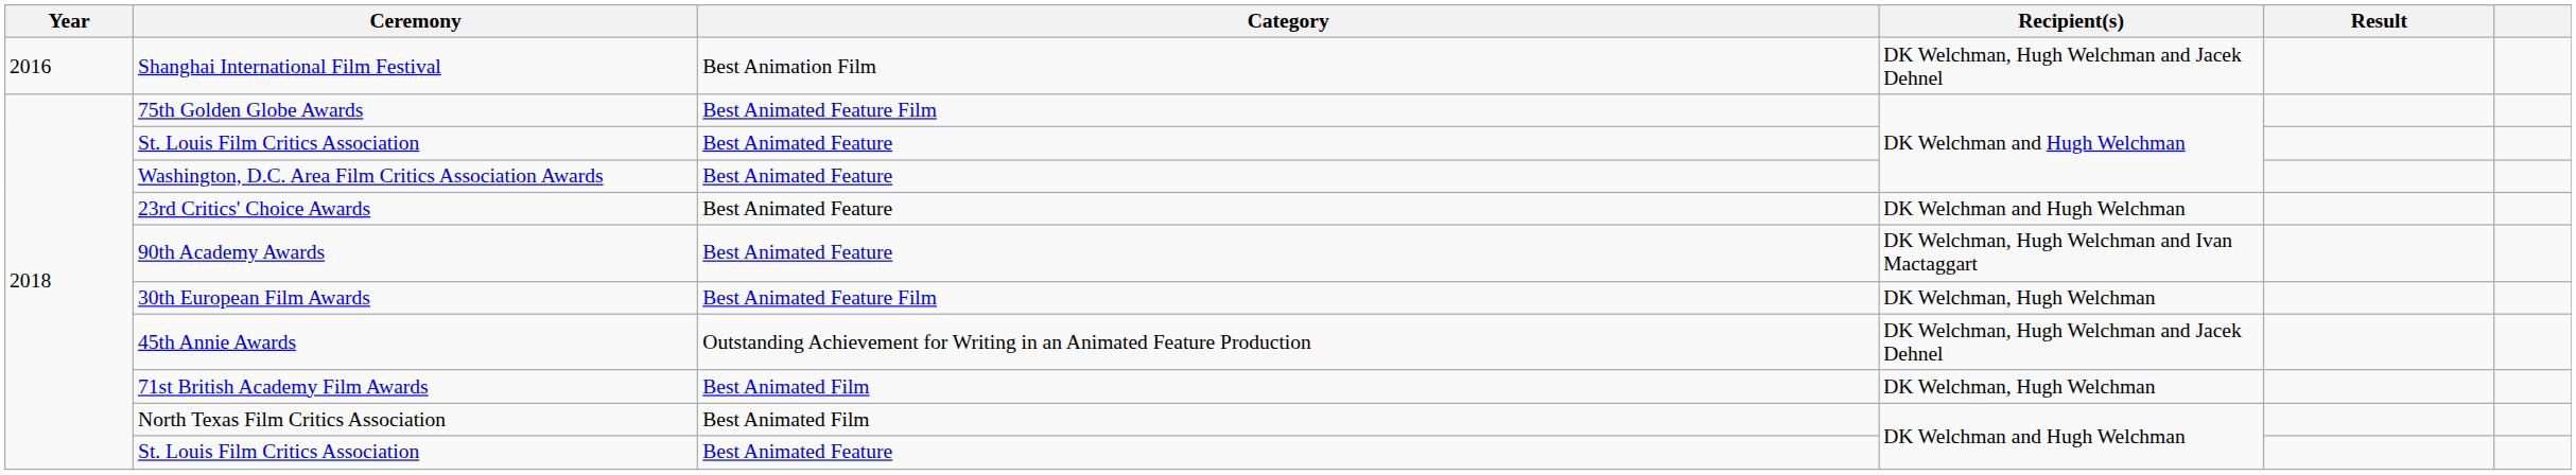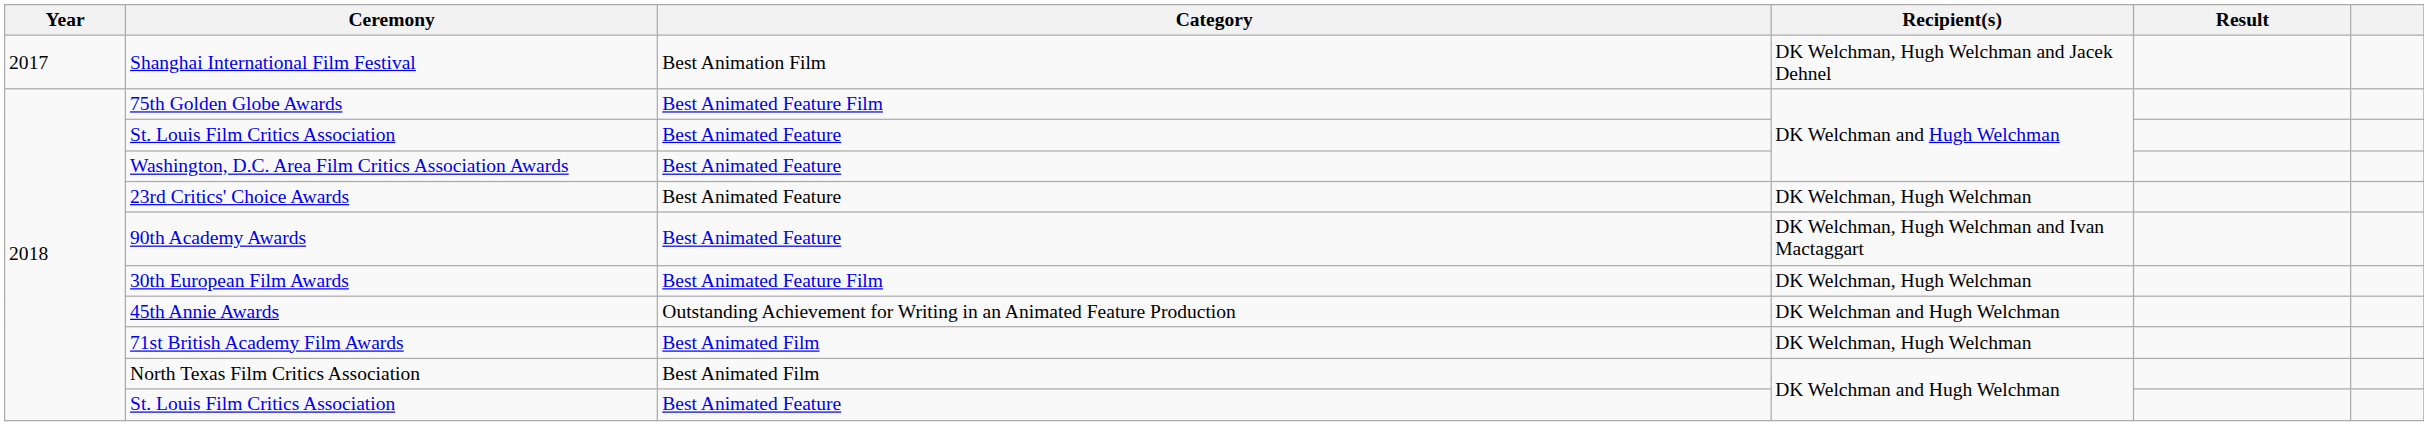Shanghai International Film Festival | Year: 2016 -> 2017
23rd Critics' Choice Awards | Recipient(s): DK Welchman and Hugh Welchman -> DK Welchman, Hugh Welchman
45th Annie Awards | Recipient(s): DK Welchman, Hugh Welchman and Jacek Dehnel -> DK Welchman and Hugh Welchman
